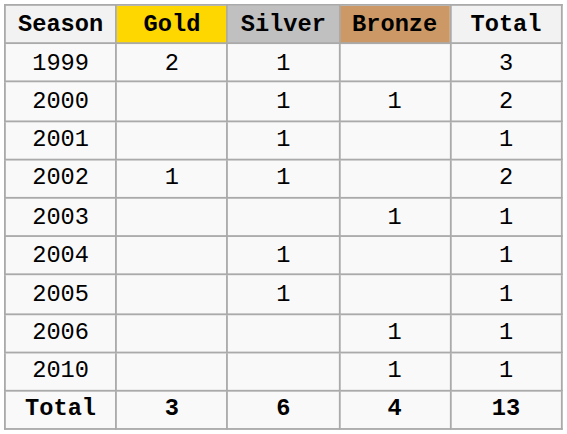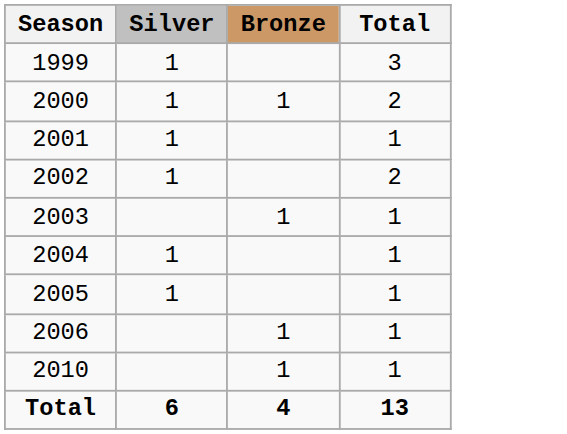- column: Gold | 2 | 1 | 3
